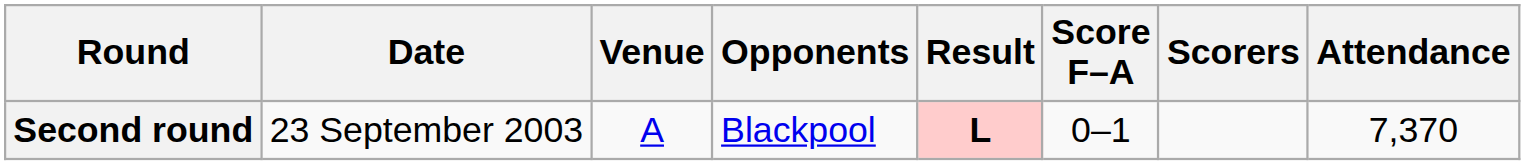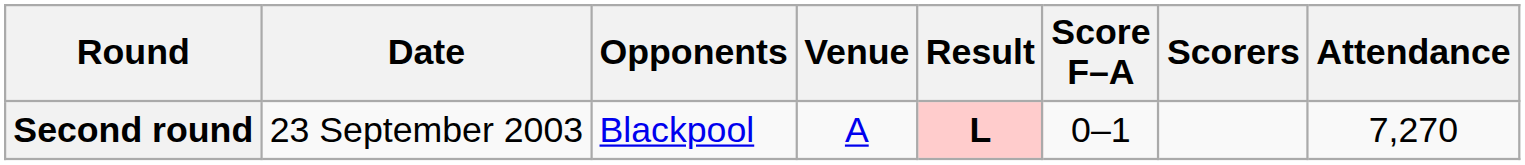columns swapped: Opponents <-> Venue
Second round | Attendance: 7,370 -> 7,270
